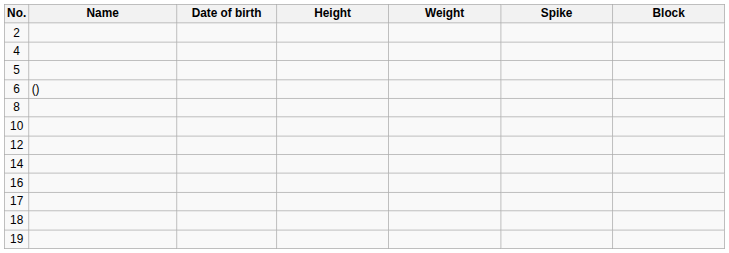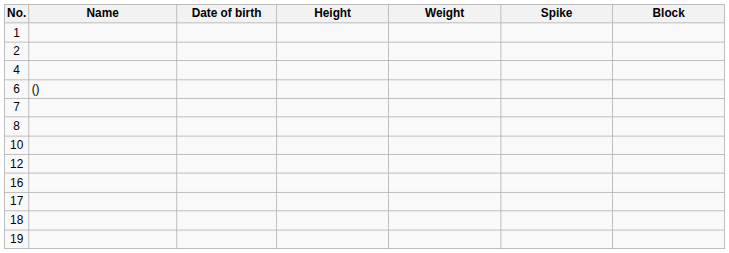+ row: 1
- row: 5
+ row: 7
- row: 14
